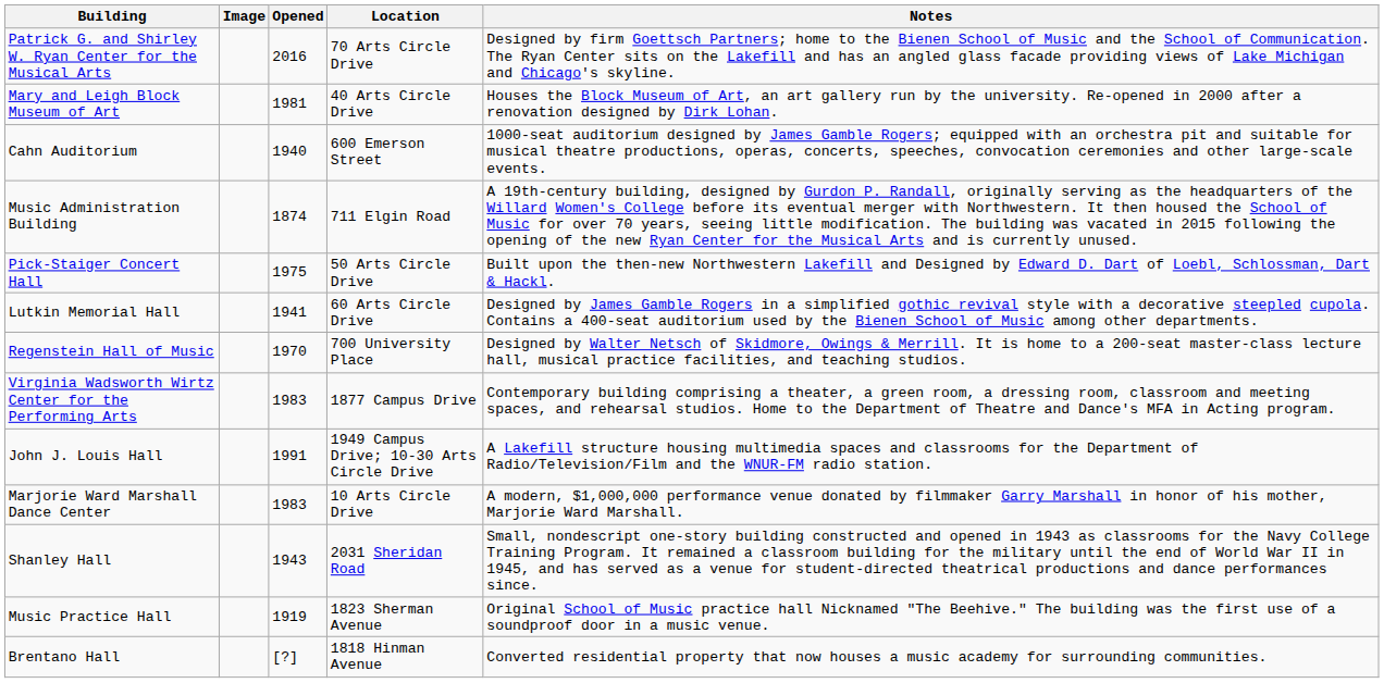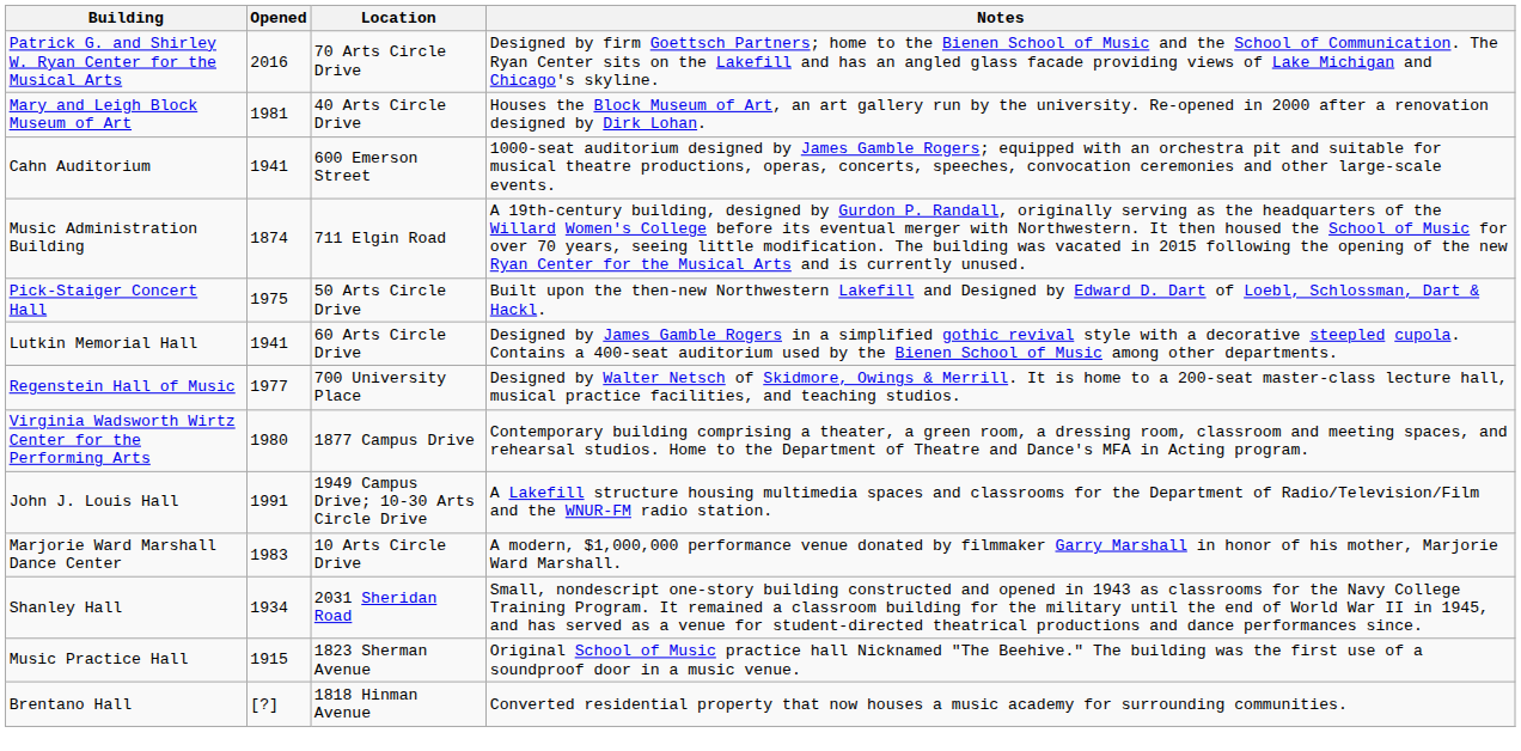- column: Image
Cahn Auditorium | Opened: 1940 -> 1941
Regenstein Hall of Music | Opened: 1970 -> 1977
Virginia Wadsworth Wirtz Center for the Performing Arts | Opened: 1983 -> 1980
Shanley Hall | Opened: 1943 -> 1934
Music Practice Hall | Opened: 1919 -> 1915
